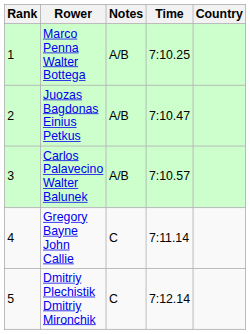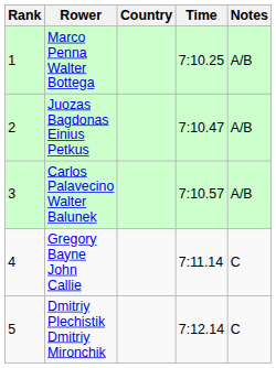columns swapped: Country <-> Notes
